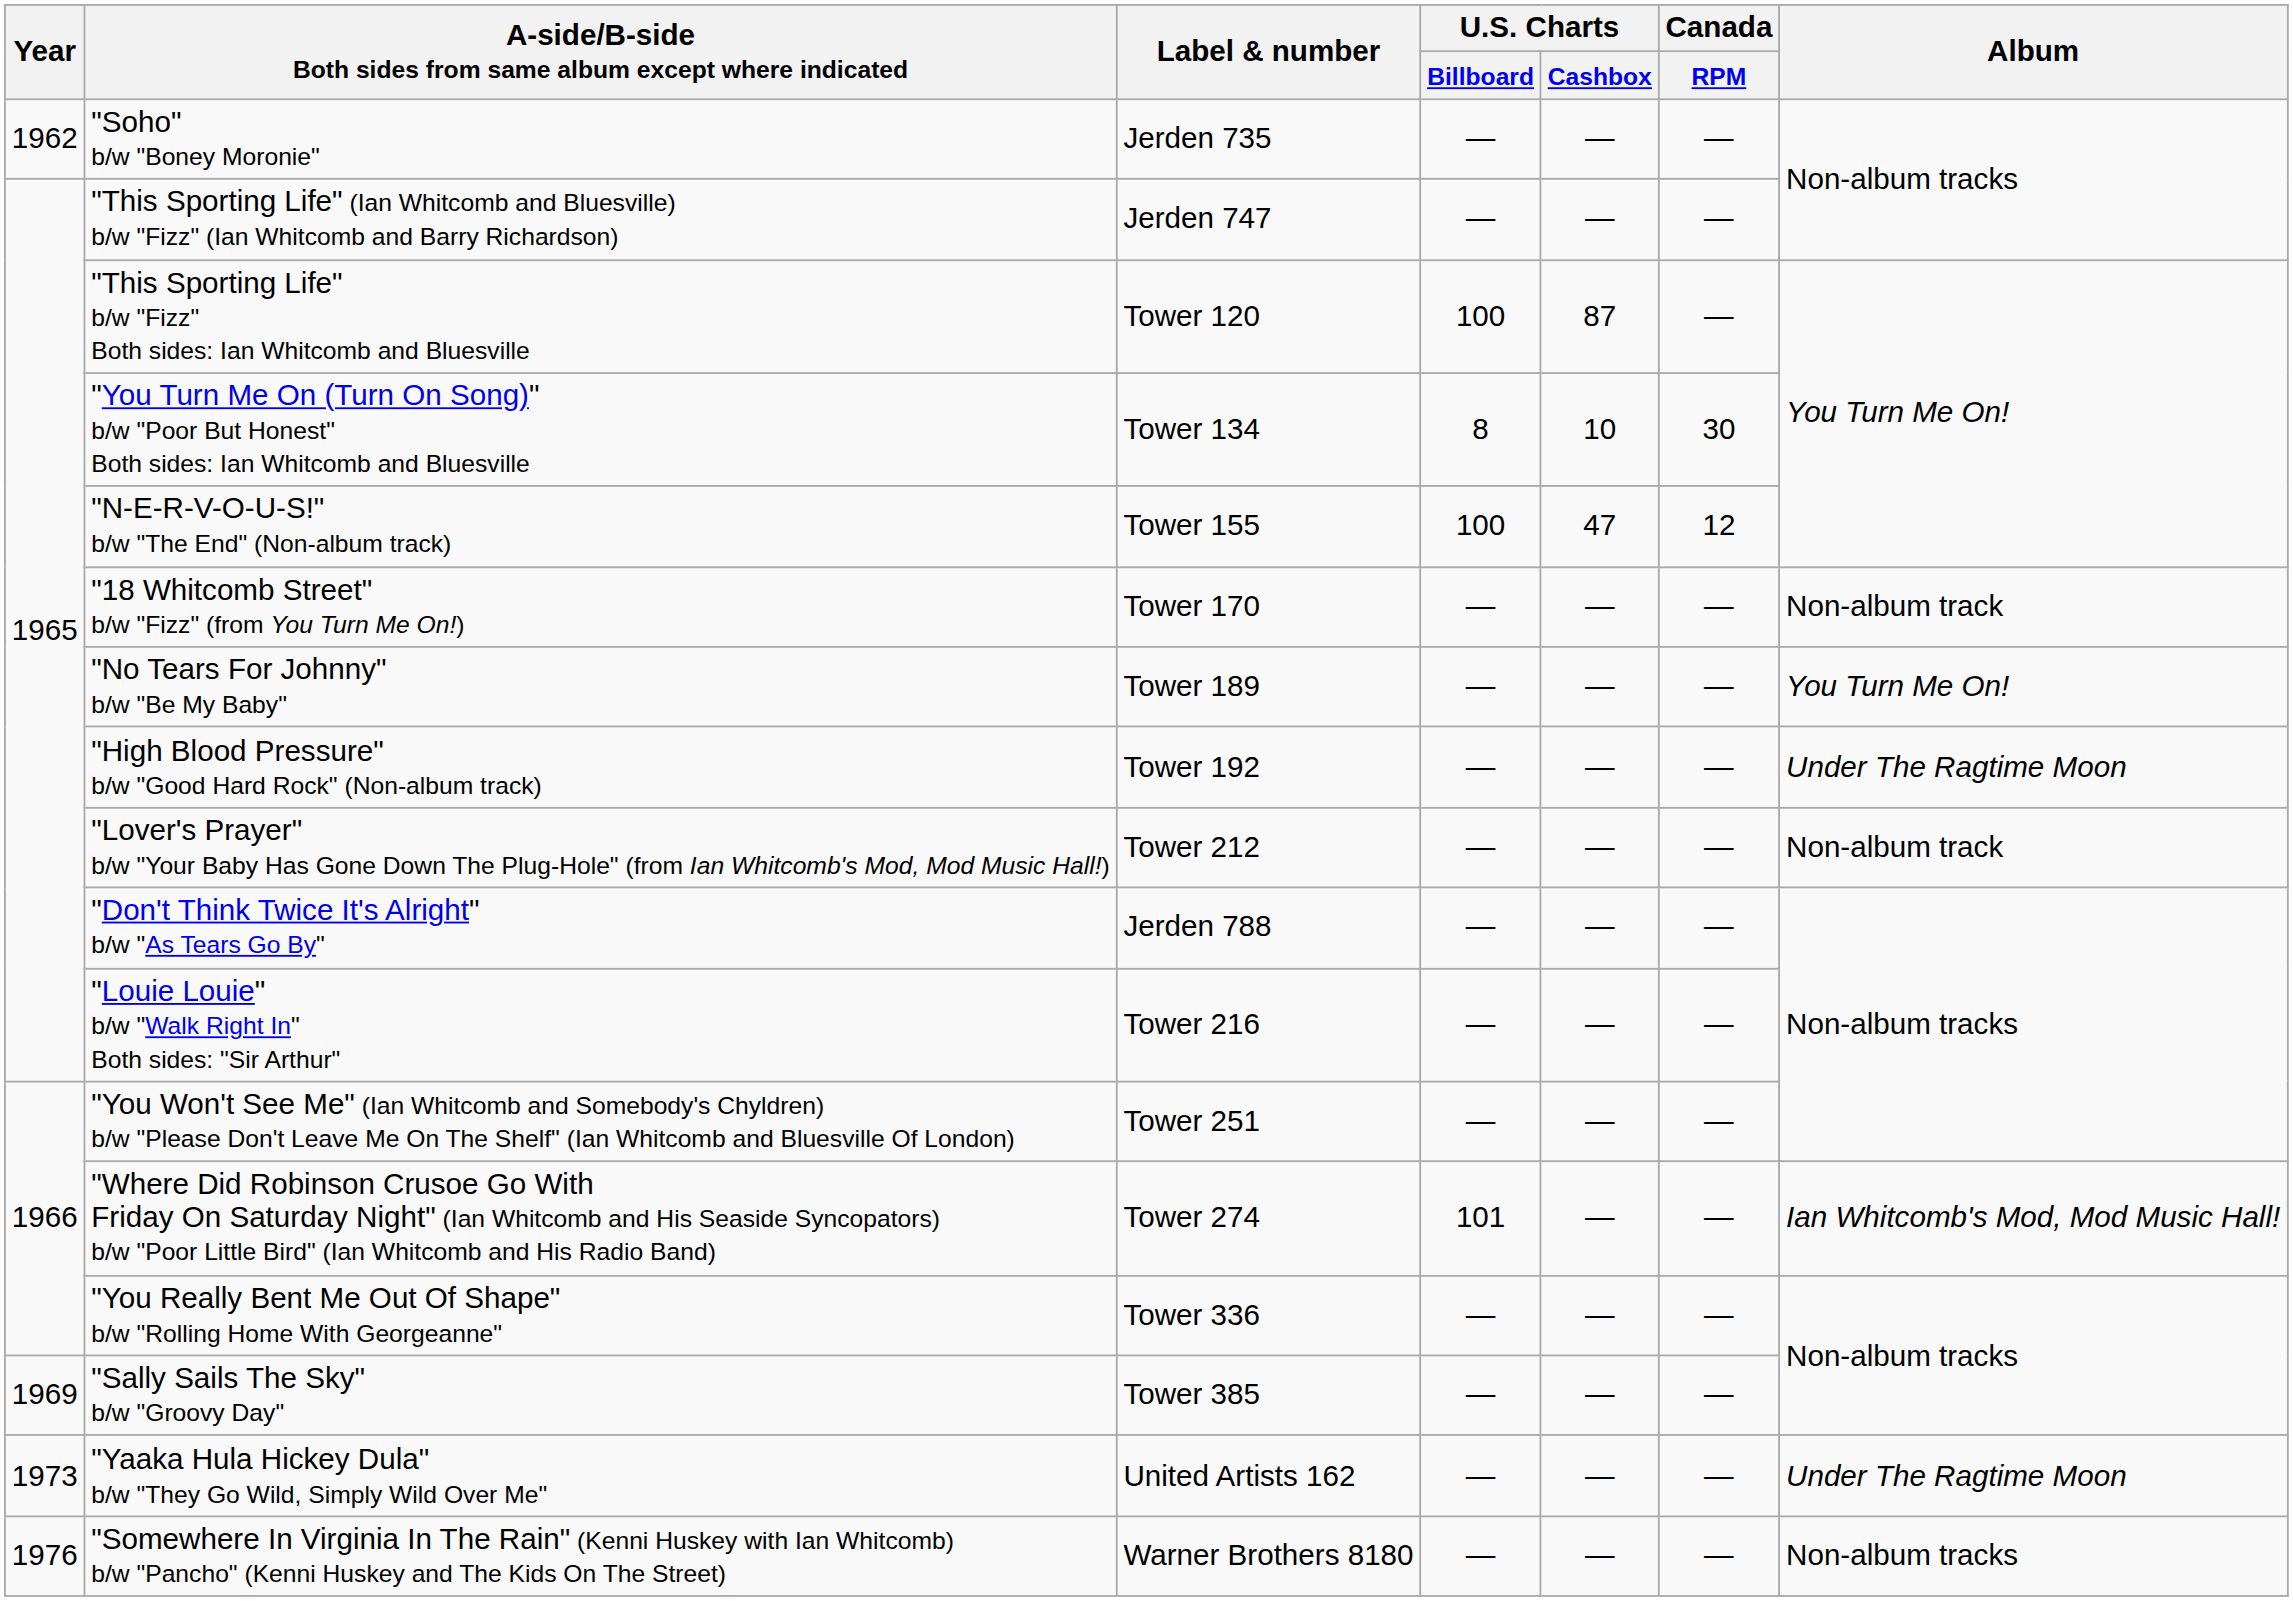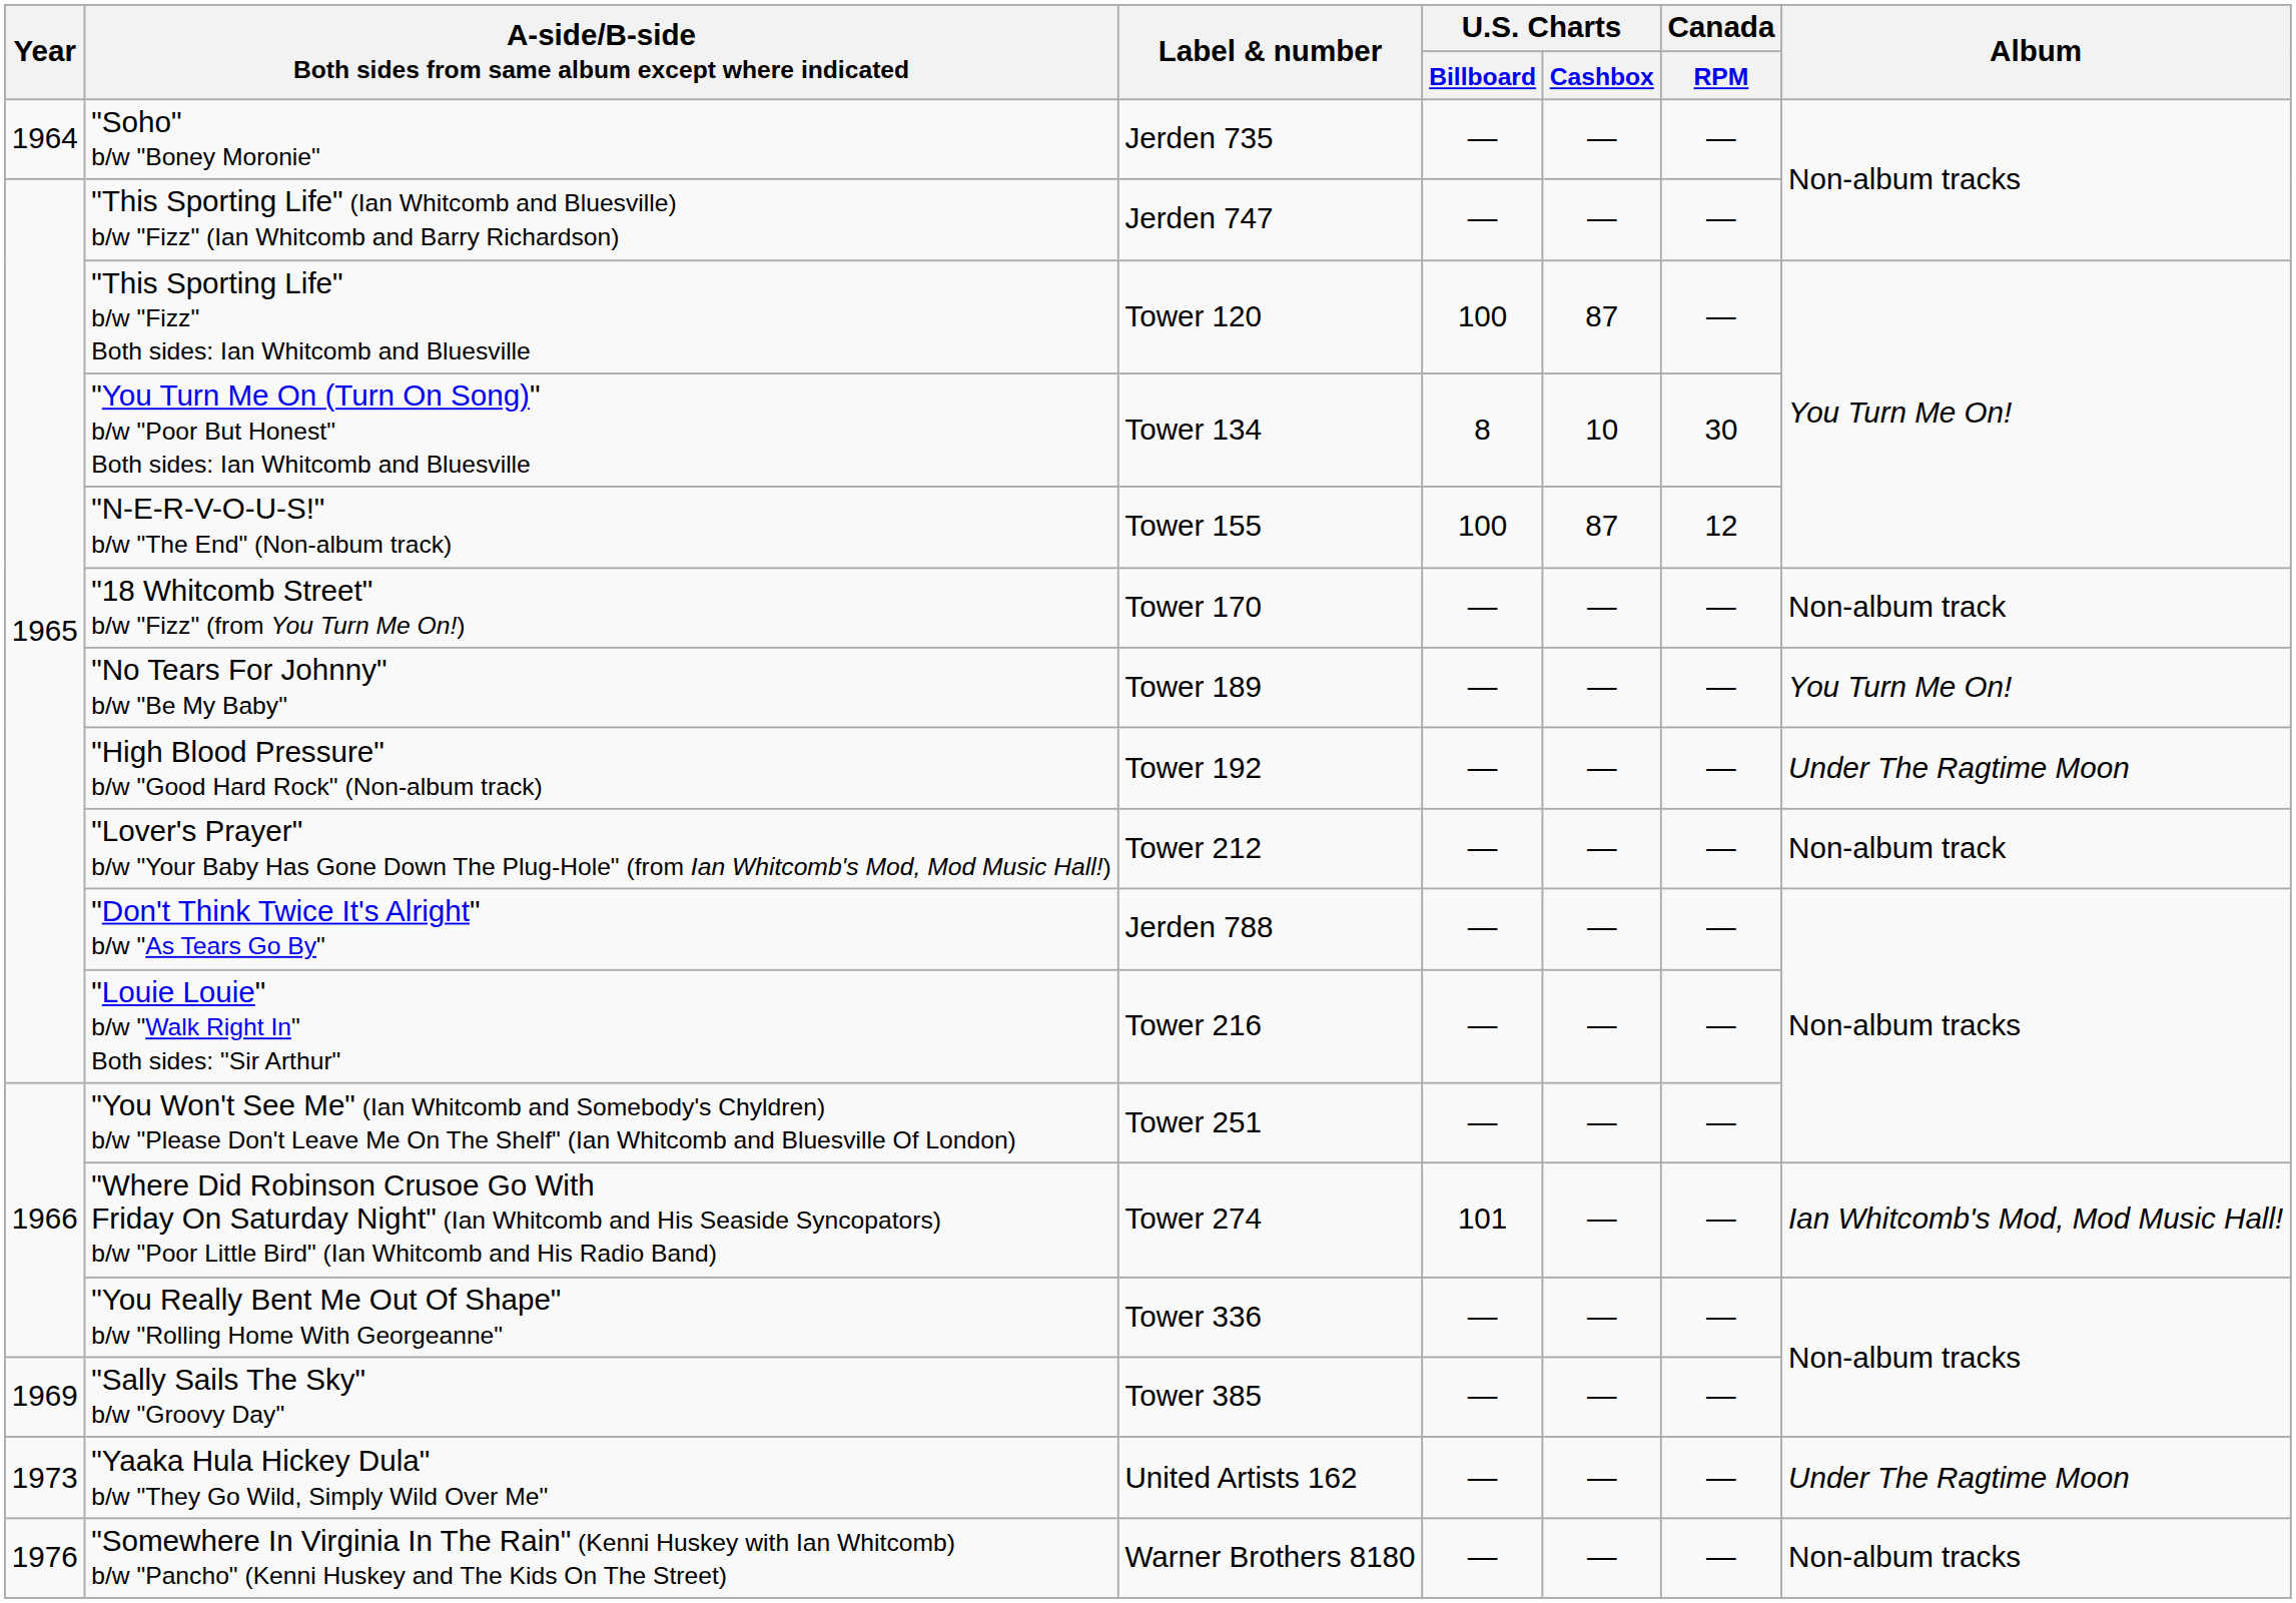"Soho" b/w "Boney Moronie" | Year: 1962 -> 1964
"N-E-R-V-O-U-S!" b/w "The End" (Non-album track) | U.S. Charts / Cashbox: 47 -> 87
